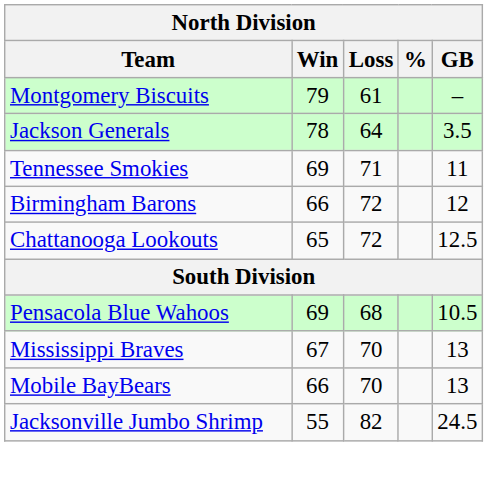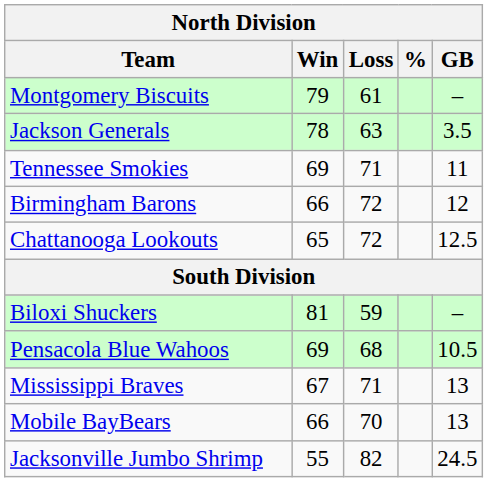Jackson Generals | Loss: 64 -> 63
+ row: Biloxi Shuckers | 81 | 59 | –
Mississippi Braves | Loss: 70 -> 71
